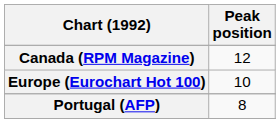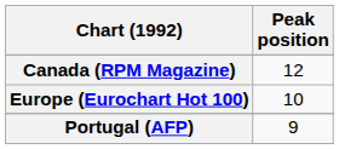Portugal (AFP) | Peak position: 8 -> 9
